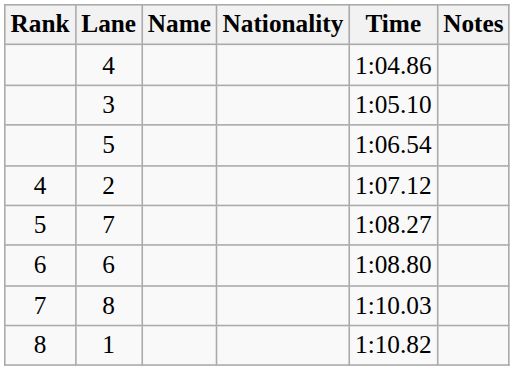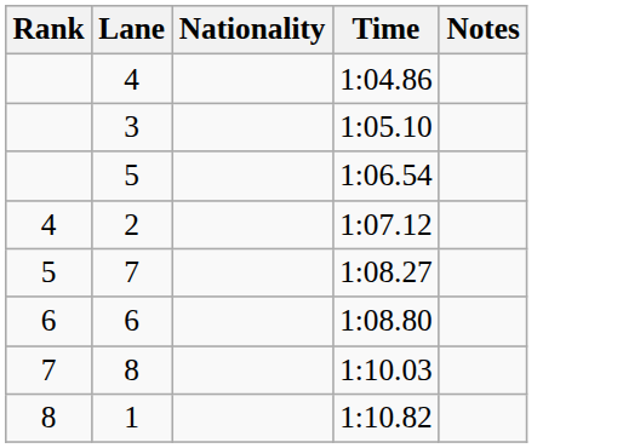- column: Name
